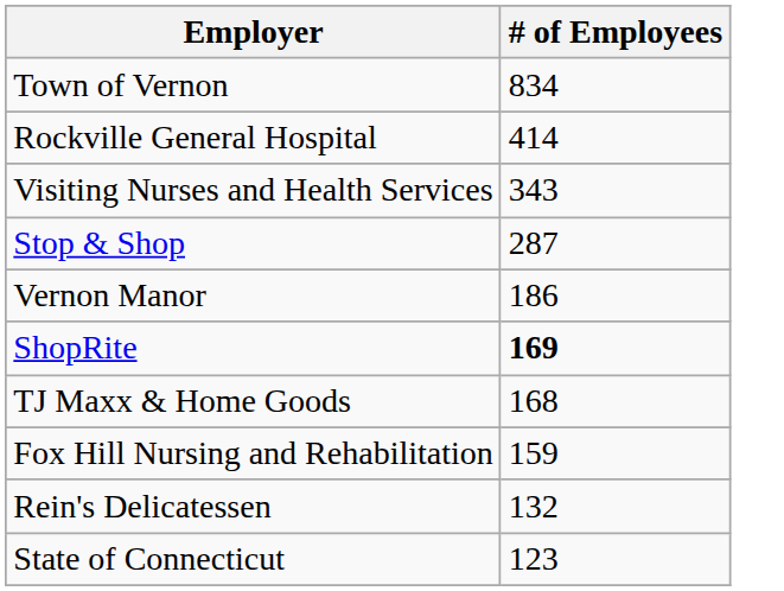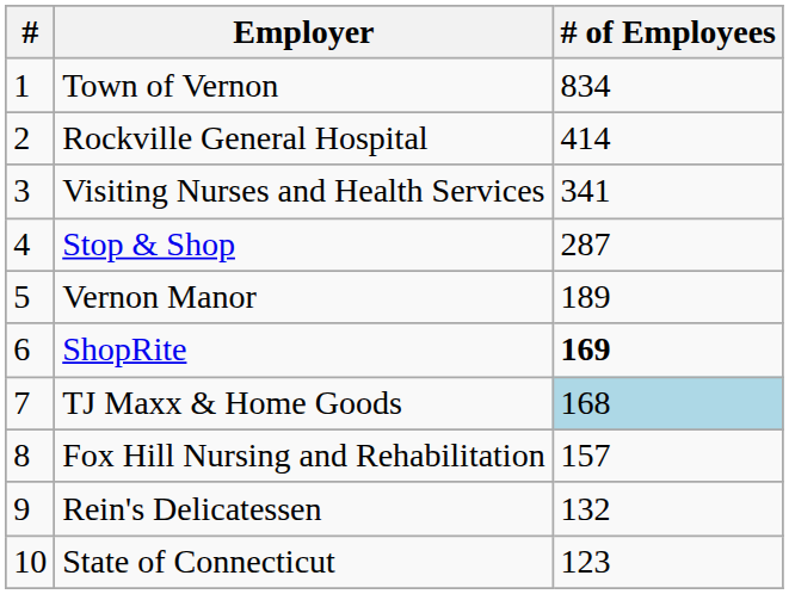+ column: # | 1 | 2 | 3 | 4 | 5 | 6 | 7 | 8 | 9 | 10
Visiting Nurses and Health Services | # of Employees: 343 -> 341
Vernon Manor | # of Employees: 186 -> 189
TJ Maxx & Home Goods | # of Employees: no background -> lightblue background
Fox Hill Nursing and Rehabilitation | # of Employees: 159 -> 157
